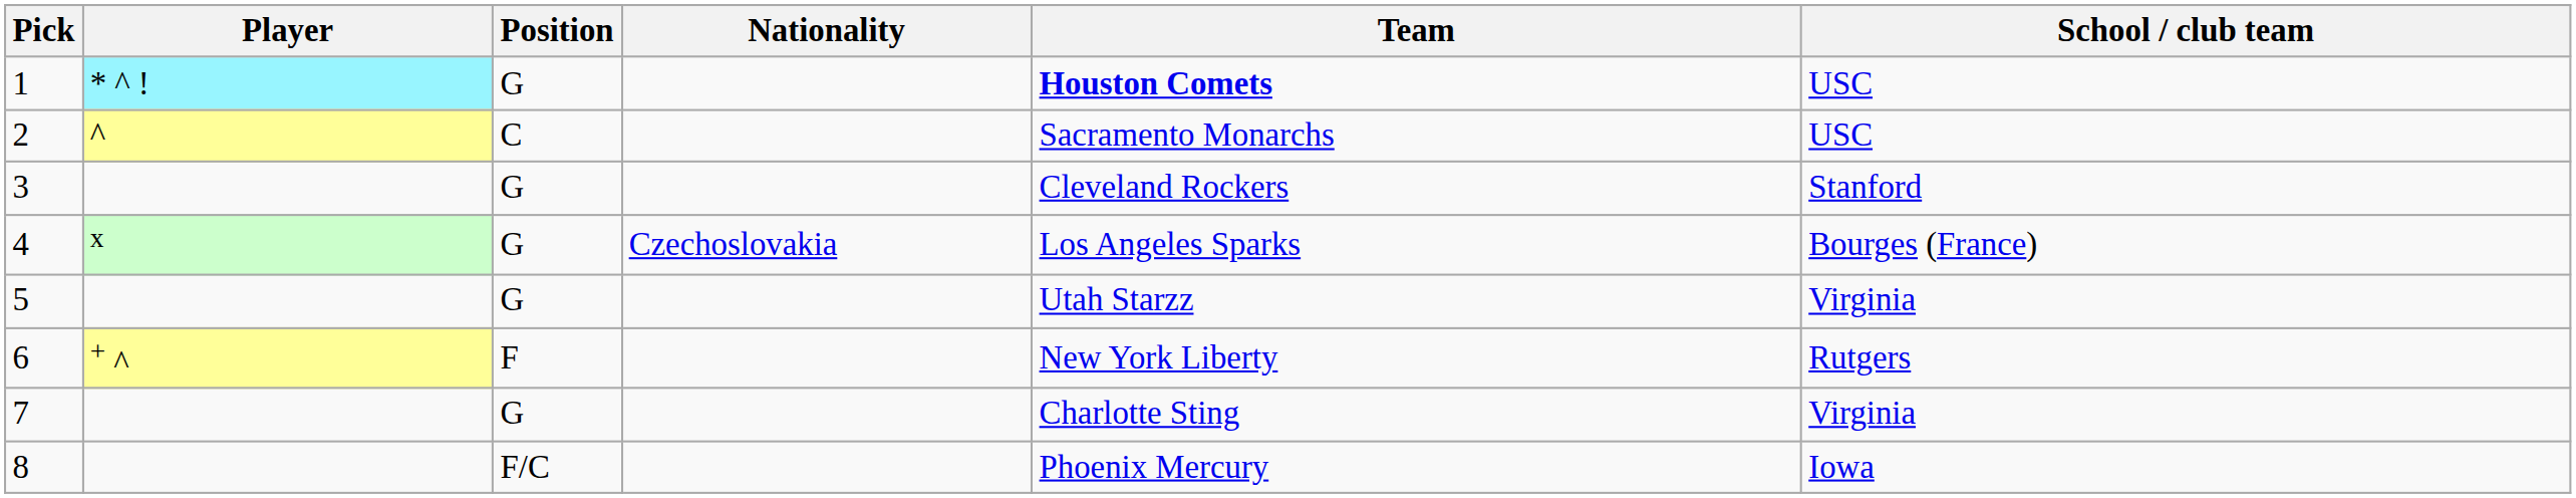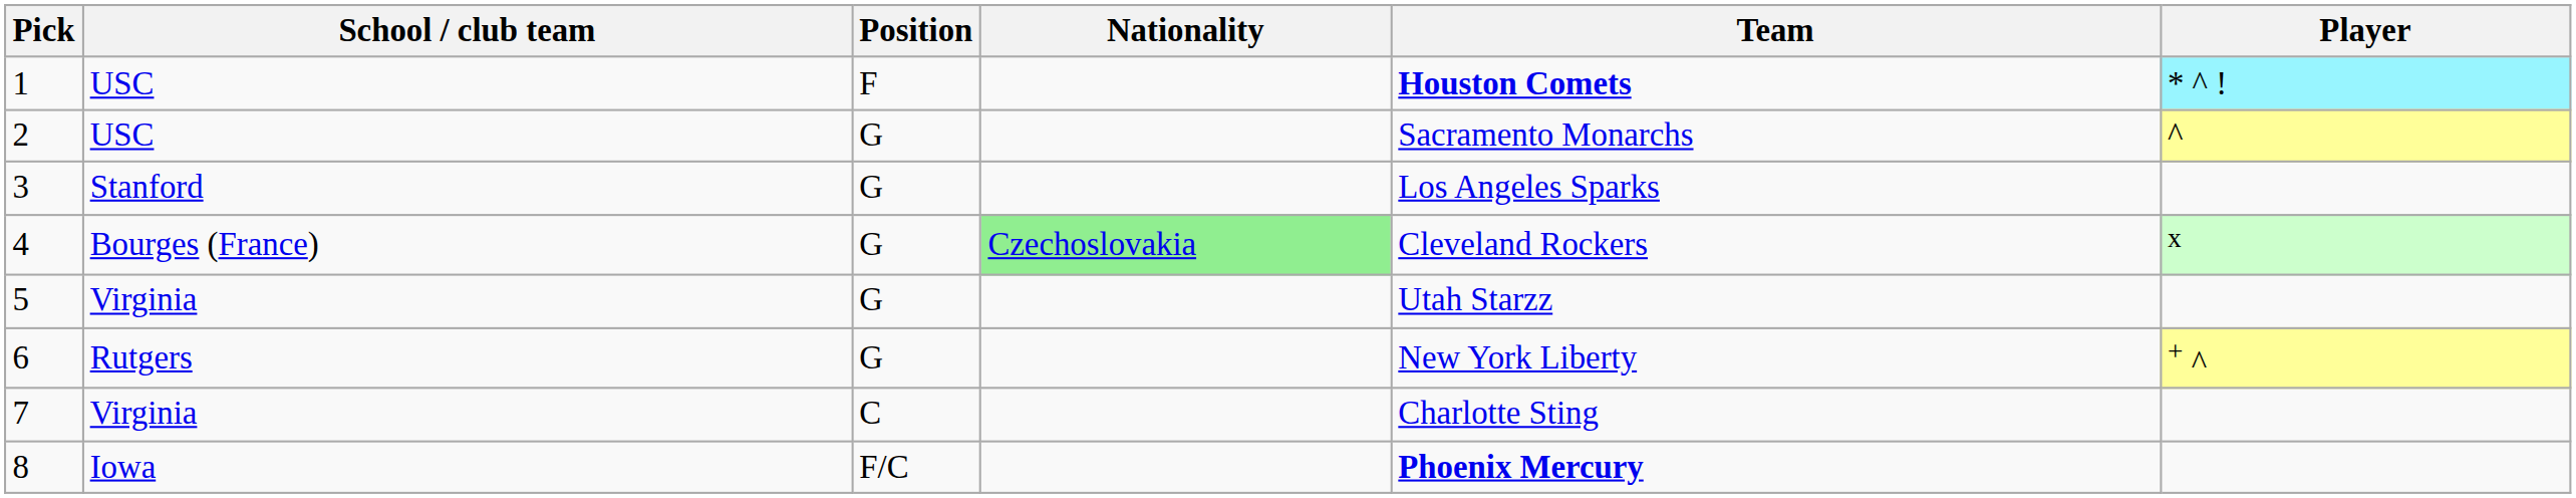columns swapped: Player <-> School / club team
1 | Position: G -> F
2 | Position: C -> G
3 | Team: Cleveland Rockers -> Los Angeles Sparks
4 | Nationality: no background -> lightgreen background
4 | Team: Los Angeles Sparks -> Cleveland Rockers
6 | Position: F -> G
7 | Position: G -> C
8 | Team: normal -> bold
